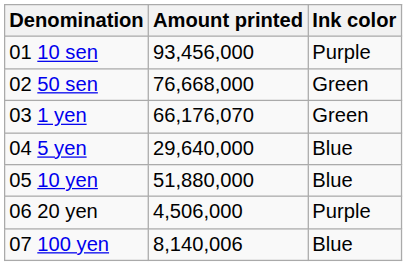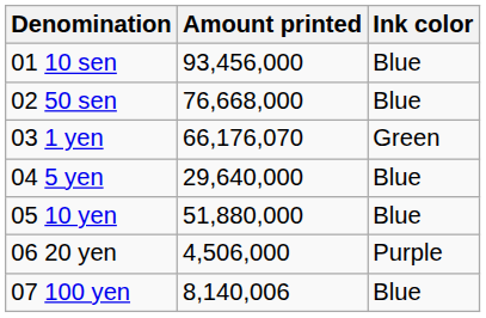01 10 sen | Ink color: Purple -> Blue
02 50 sen | Ink color: Green -> Blue
